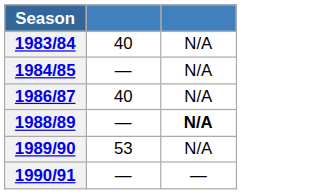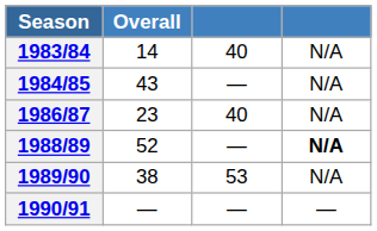+ column: Overall | 14 | 43 | 23 | 52 | 38 | —
